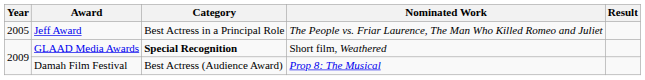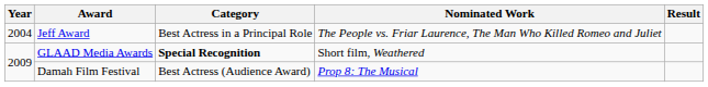Jeff Award | Year: 2005 -> 2004
